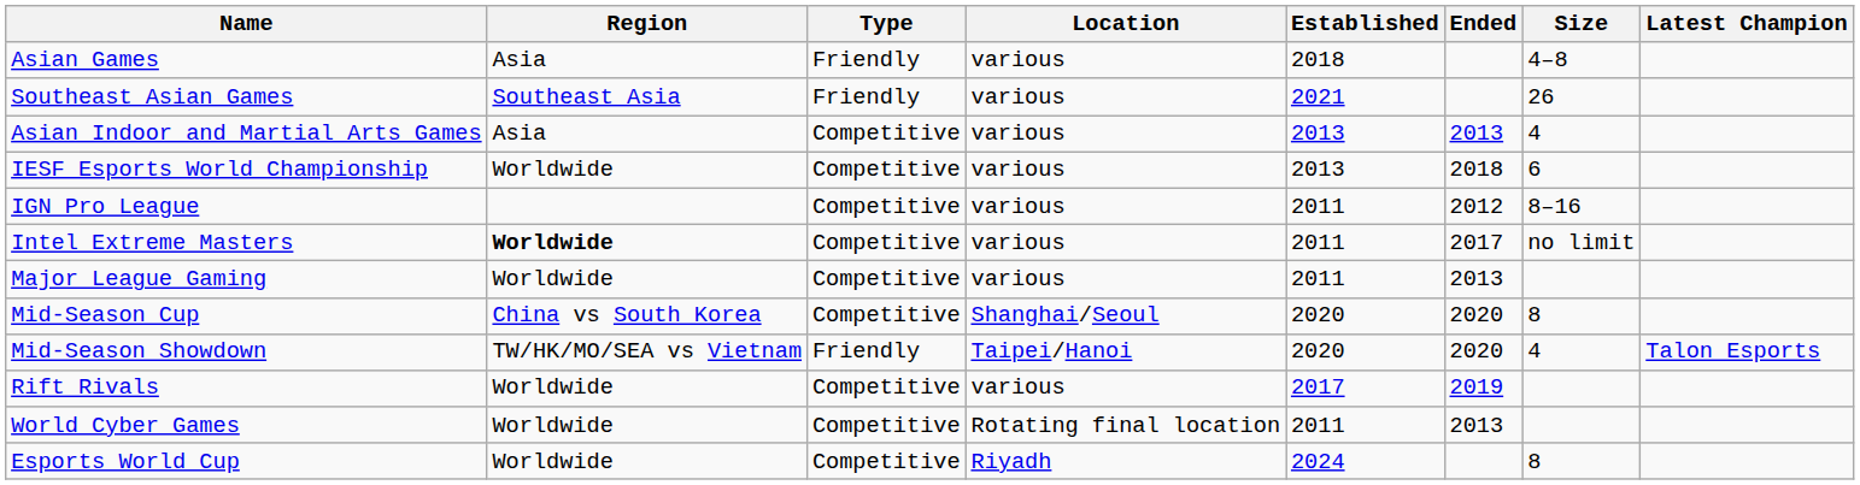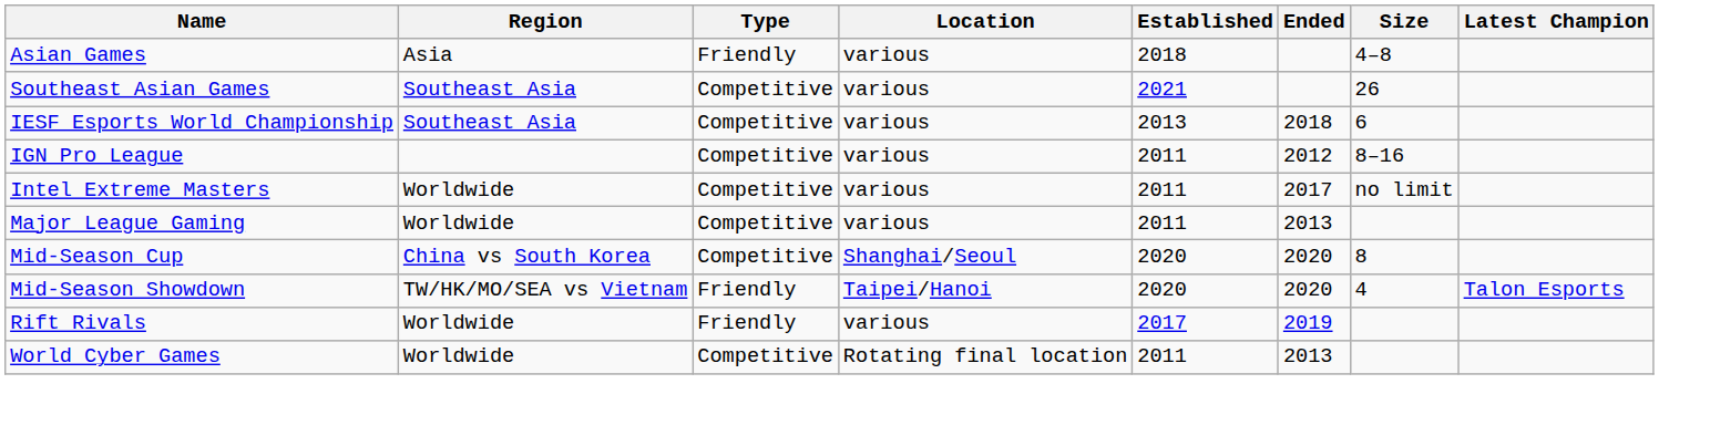Southeast Asian Games | Type: Friendly -> Competitive
- row: Asian Indoor and Martial Arts Games | Asia | Competitive | various | 2013 | 2013 | 4
IESF Esports World Championship | Region: Worldwide -> Southeast Asia
Intel Extreme Masters | Region: bold -> normal
Rift Rivals | Type: Competitive -> Friendly
- row: Esports World Cup | Worldwide | Competitive | Riyadh | 2024 | 8
